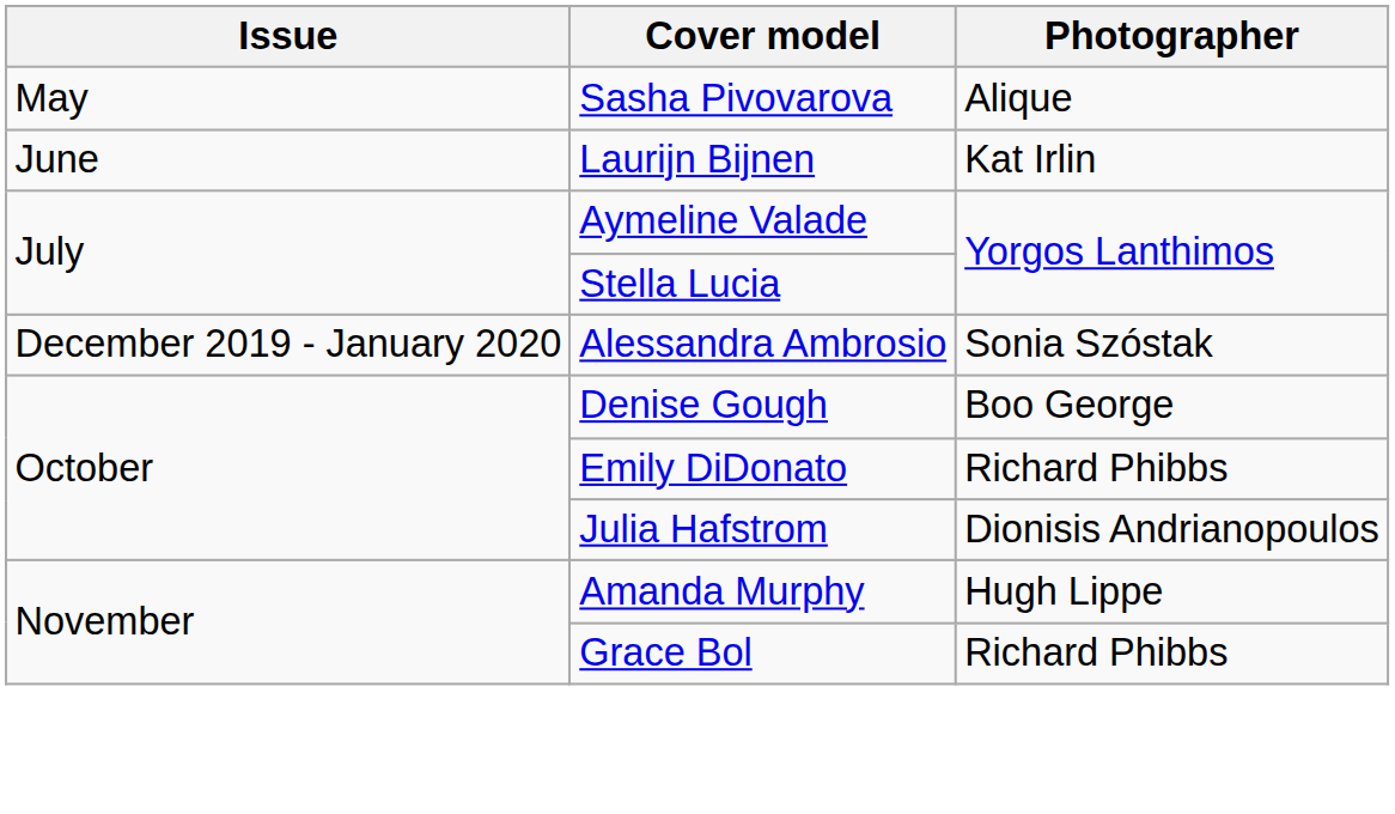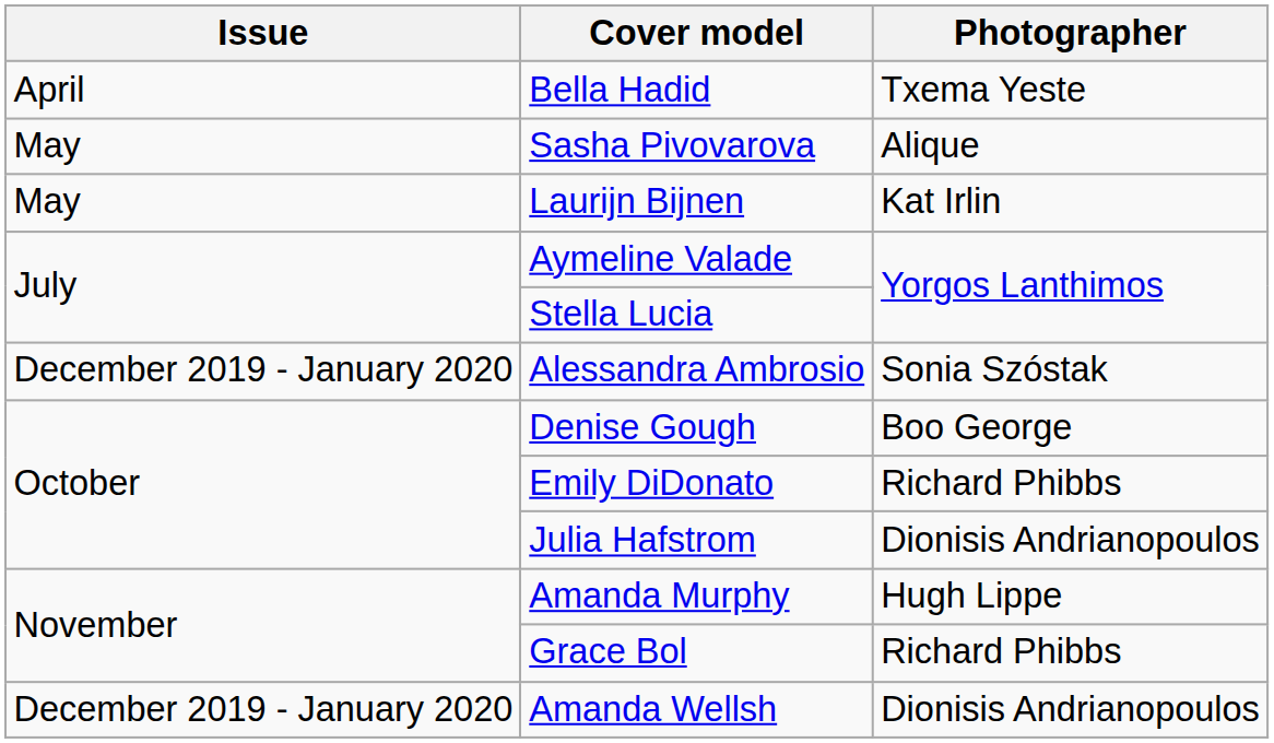+ row: April | Bella Hadid | Txema Yeste
Laurijn Bijnen | Issue: June -> May
+ row: December 2019 - January 2020 | Amanda Wellsh | Dionisis Andrianopoulos
